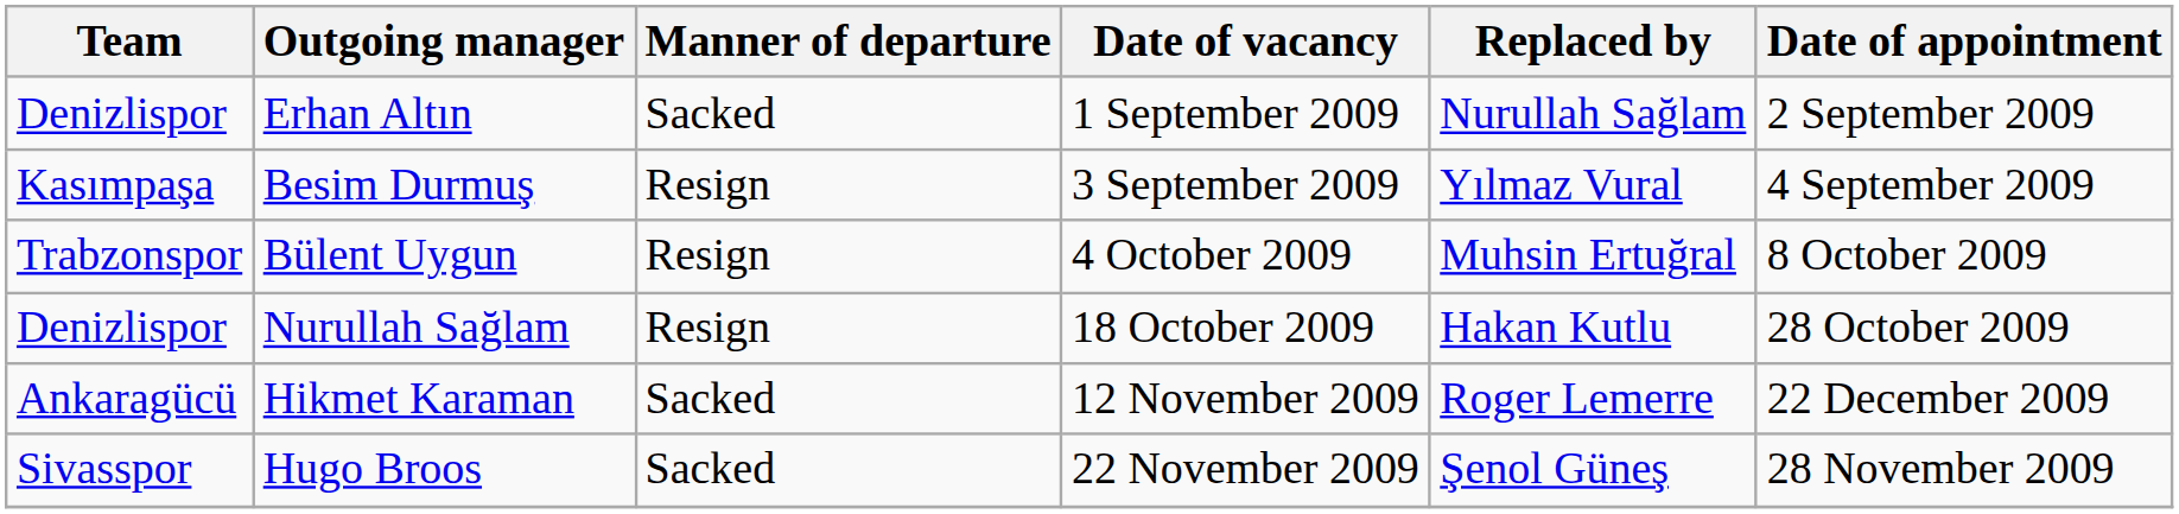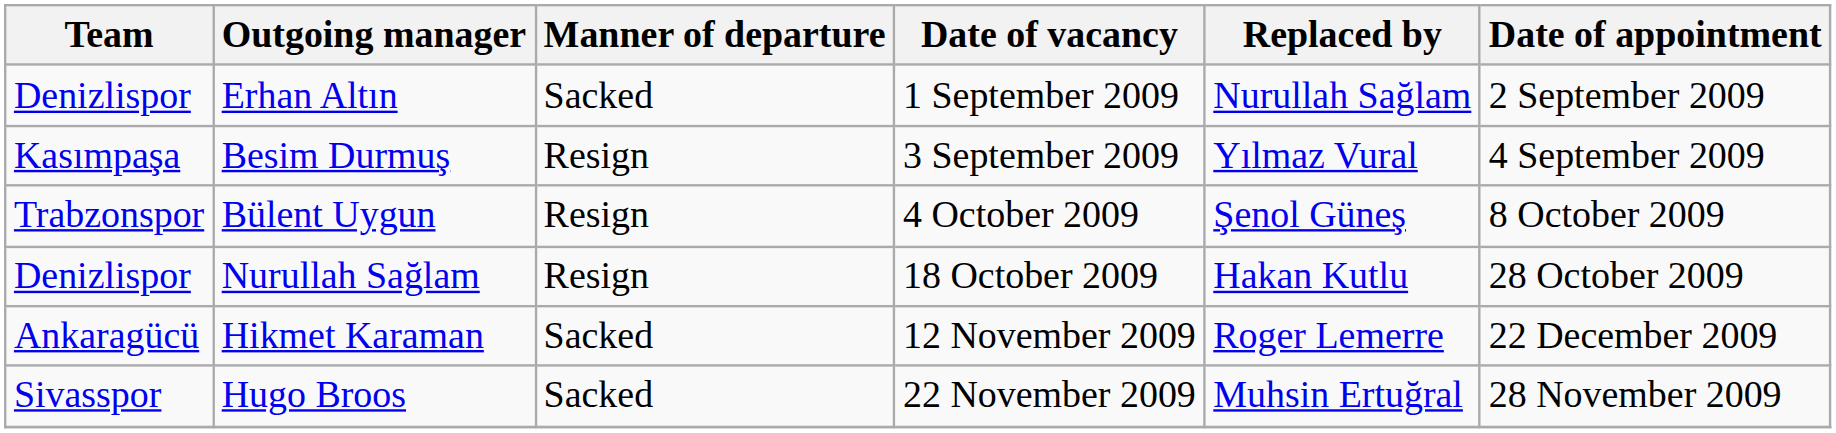Bülent Uygun | Replaced by: Muhsin Ertuğral -> Şenol Güneş
Hugo Broos | Replaced by: Şenol Güneş -> Muhsin Ertuğral
